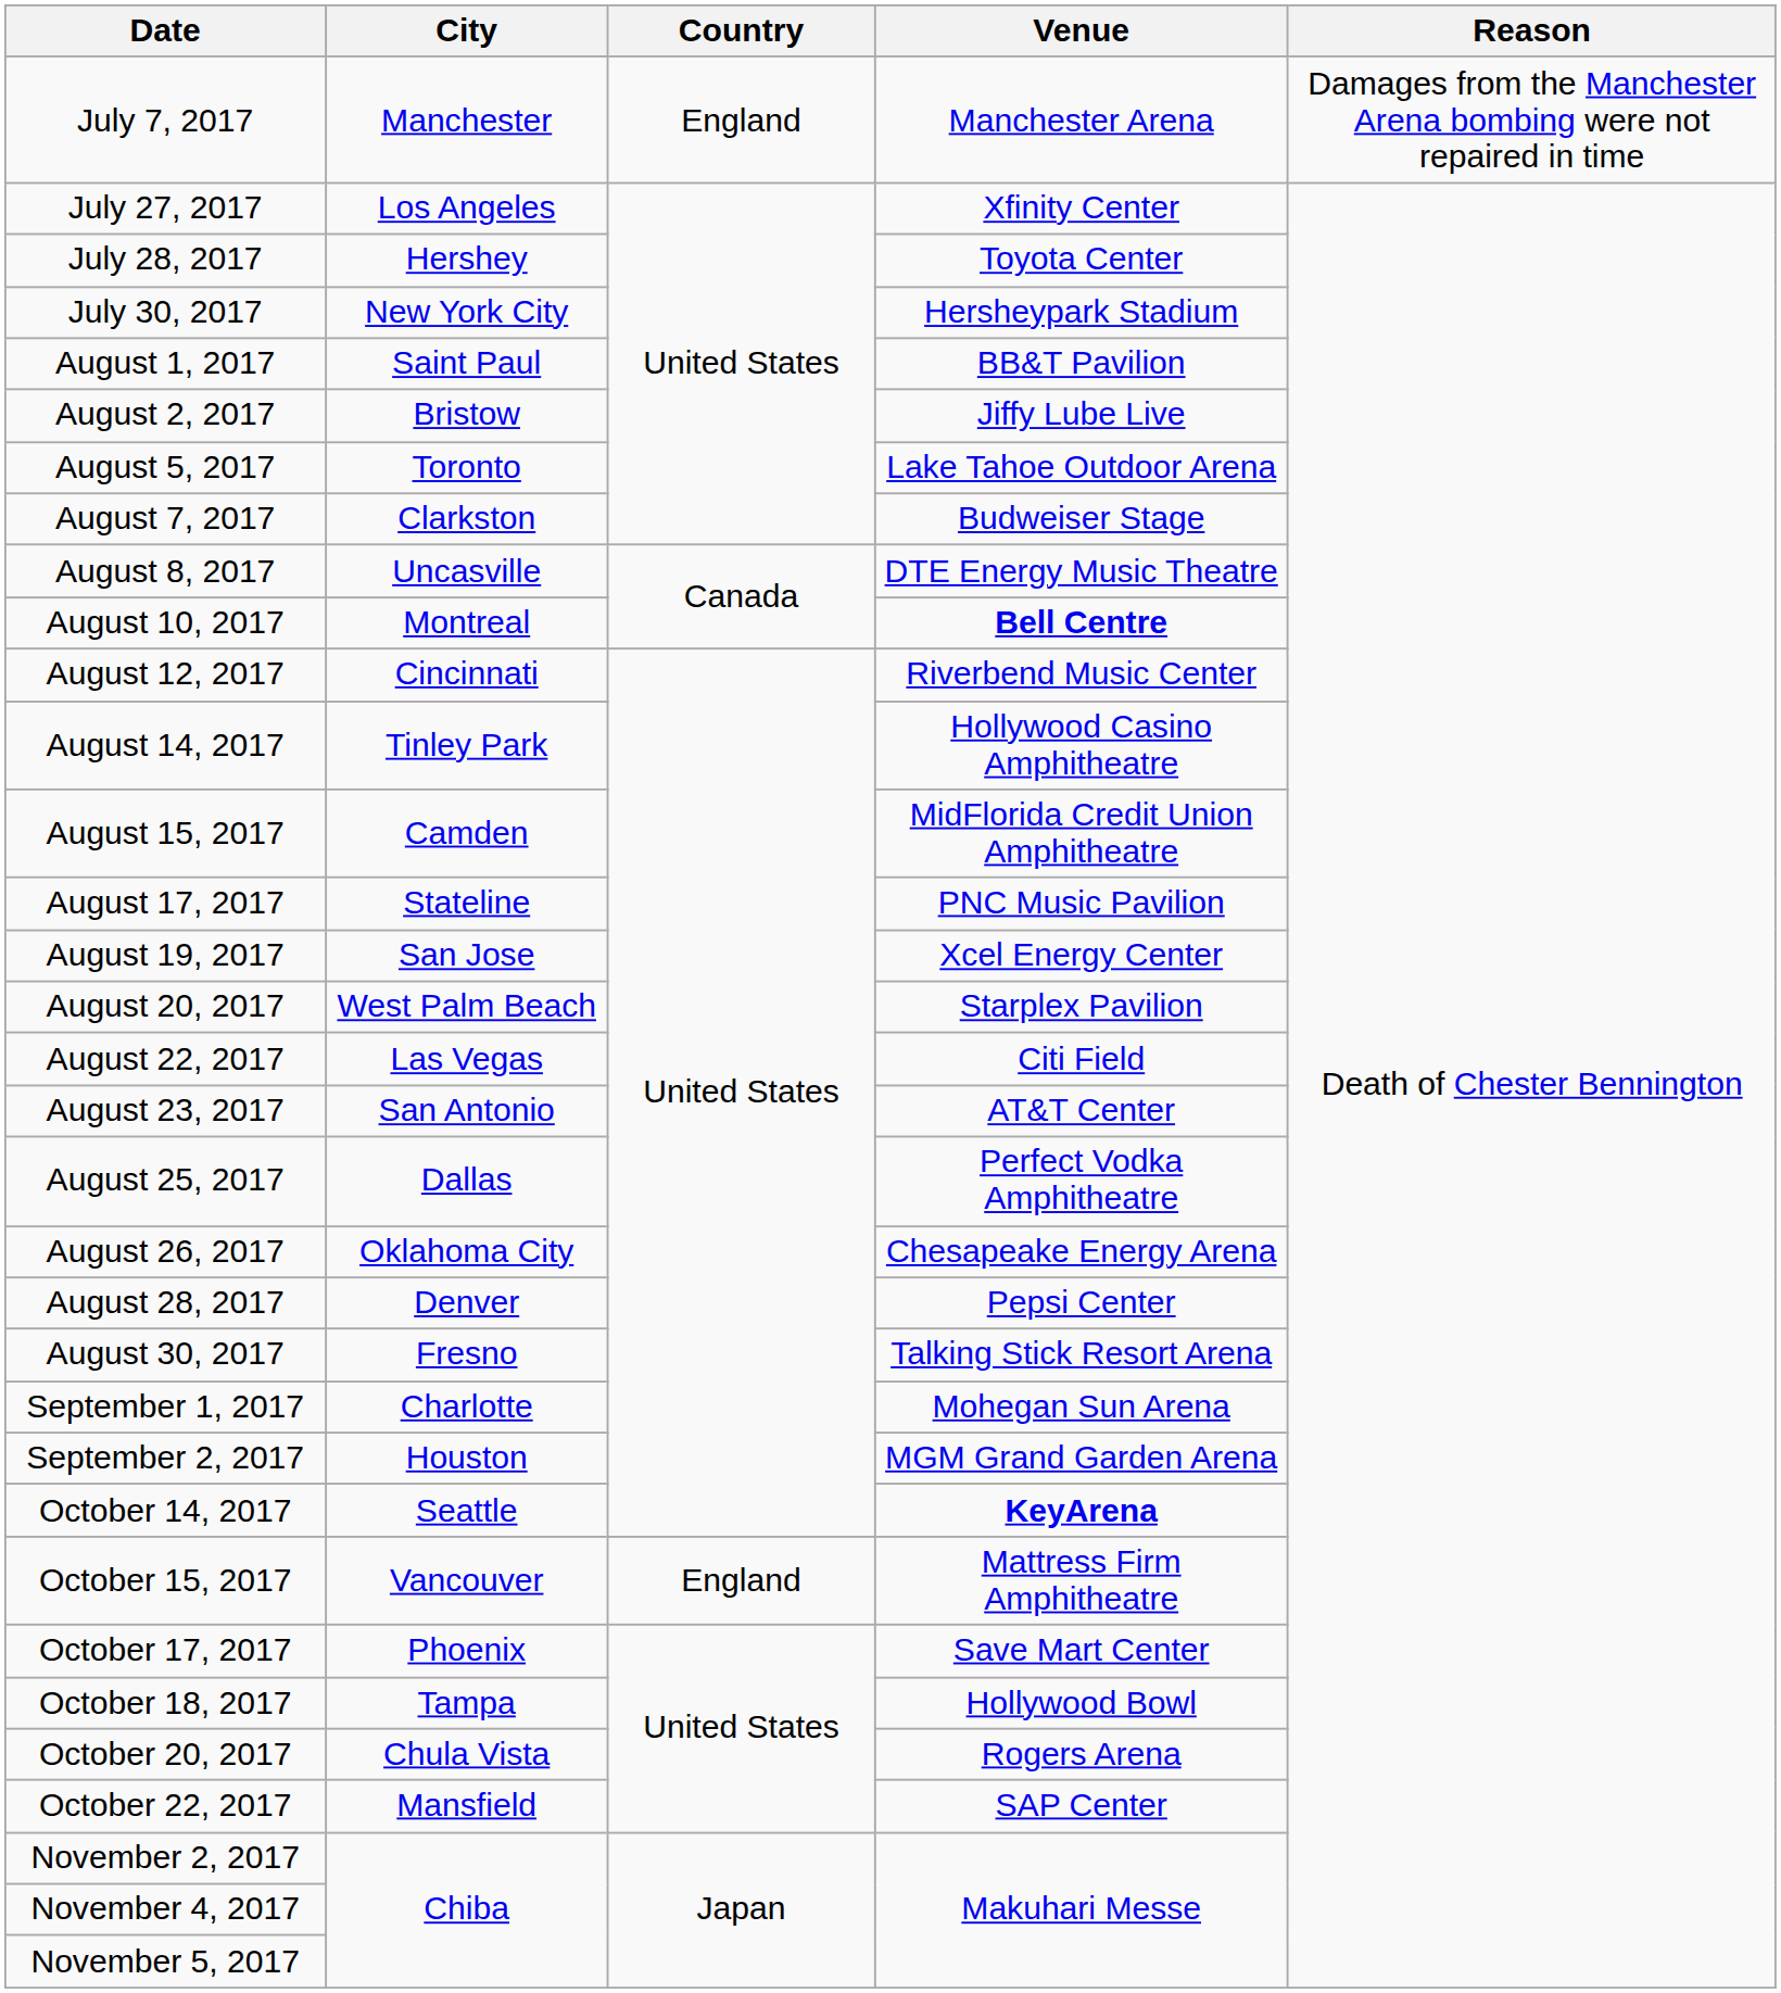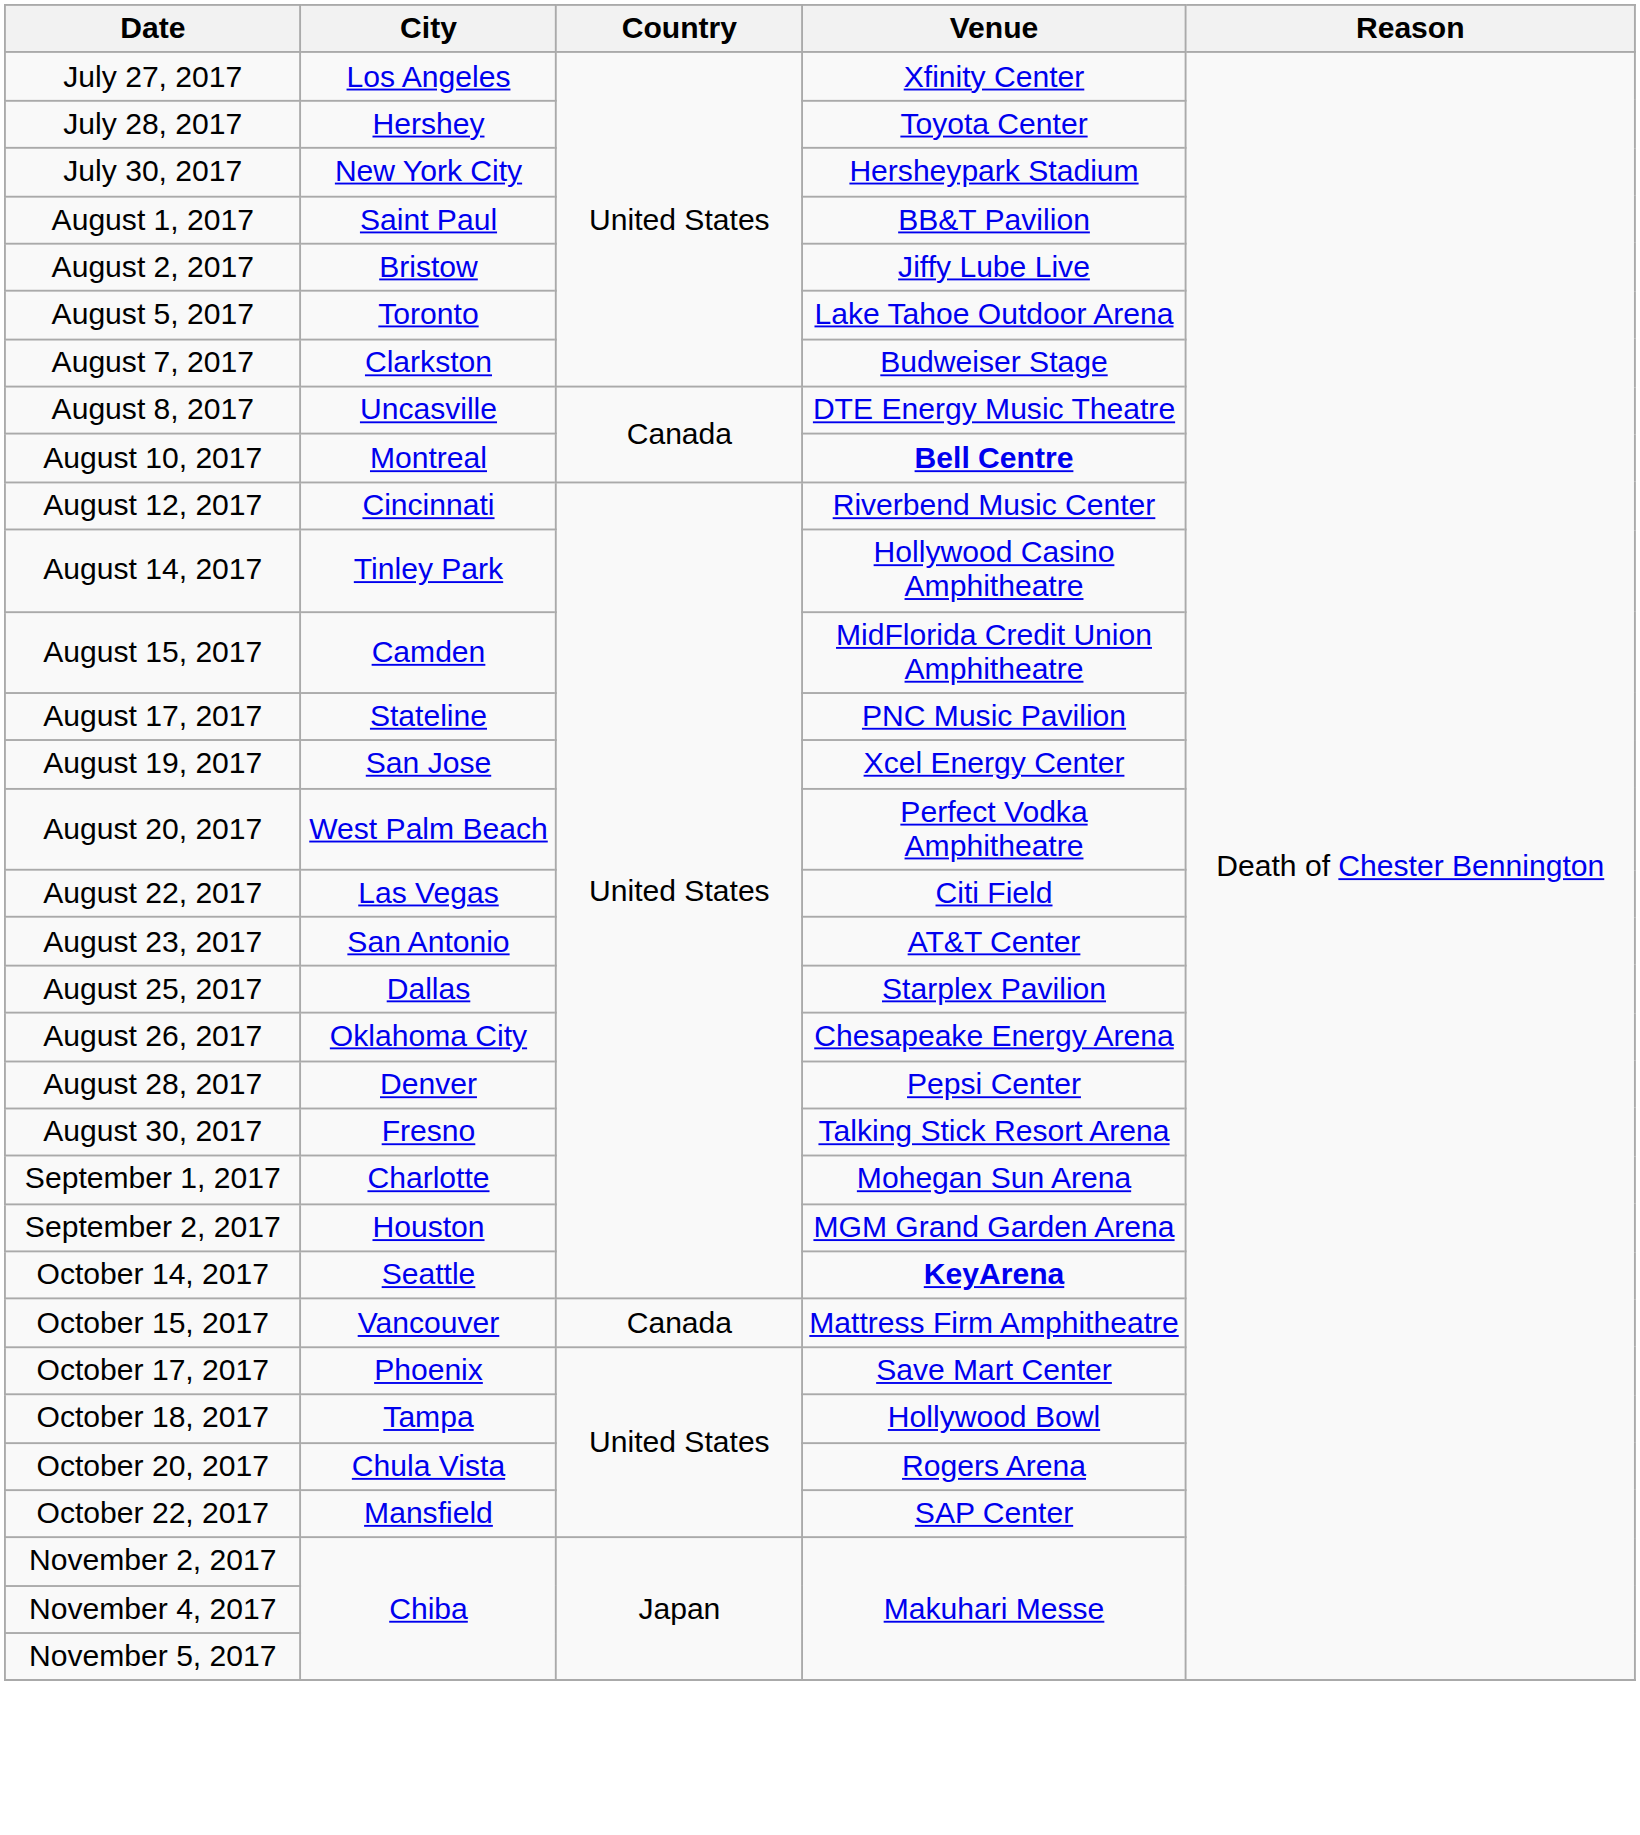- row: July 7, 2017 | Manchester | England | Manchester Arena | Damages from the Manchester Arena bombing were not repaired in time
August 20, 2017 | Venue: Starplex Pavilion -> Perfect Vodka Amphitheatre
August 25, 2017 | Venue: Perfect Vodka Amphitheatre -> Starplex Pavilion
October 15, 2017 | Country: England -> Canada
